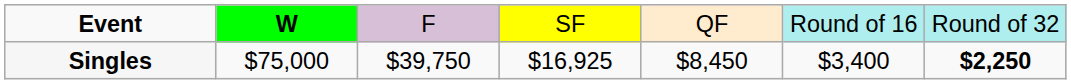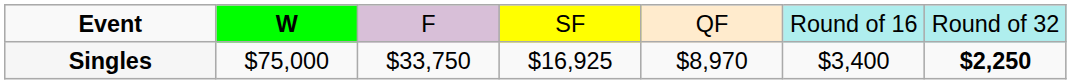Singles | column 3: $39,750 -> $33,750
Singles | column 5: $8,450 -> $8,970
